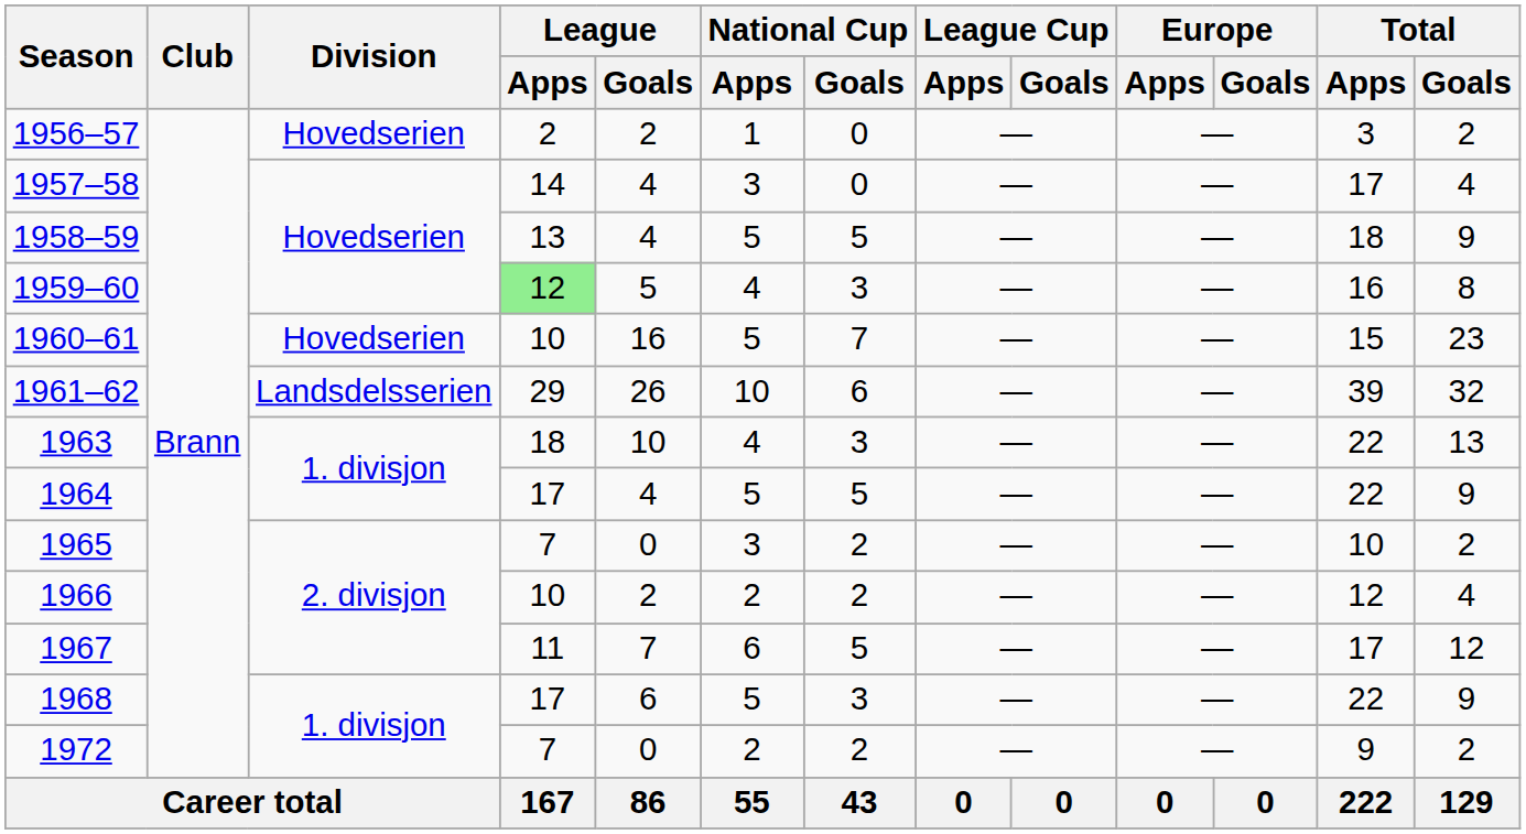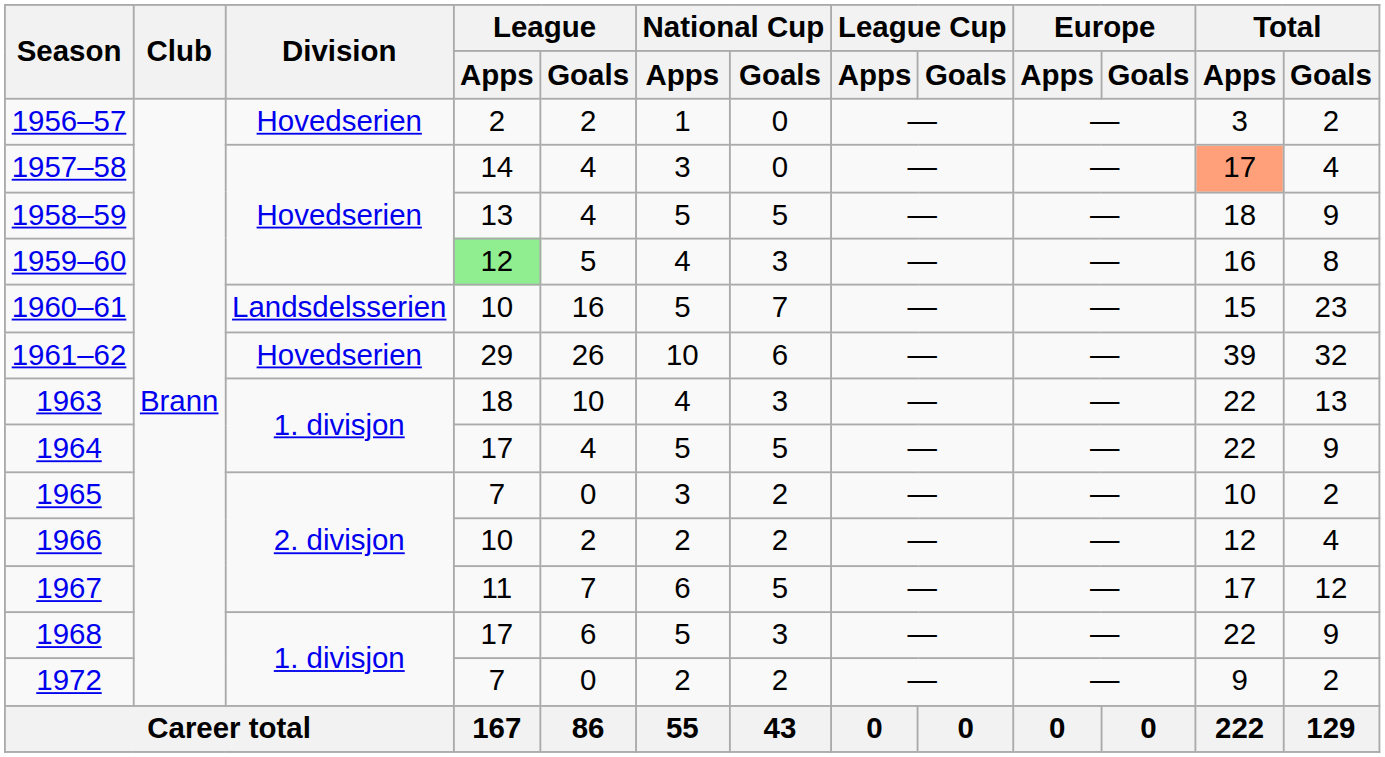1957–58 | Total / Apps: no background -> lightsalmon background
1960–61 | Division: Hovedserien -> Landsdelsserien
1961–62 | Division: Landsdelsserien -> Hovedserien
